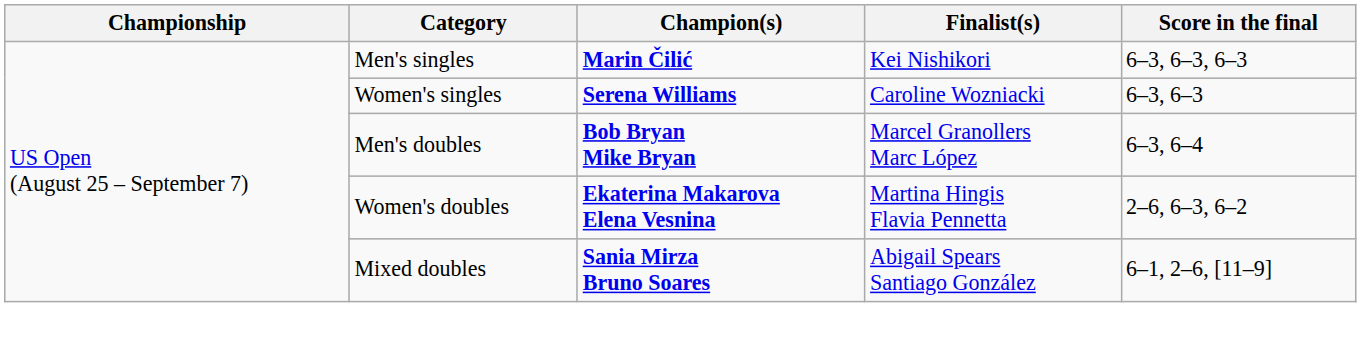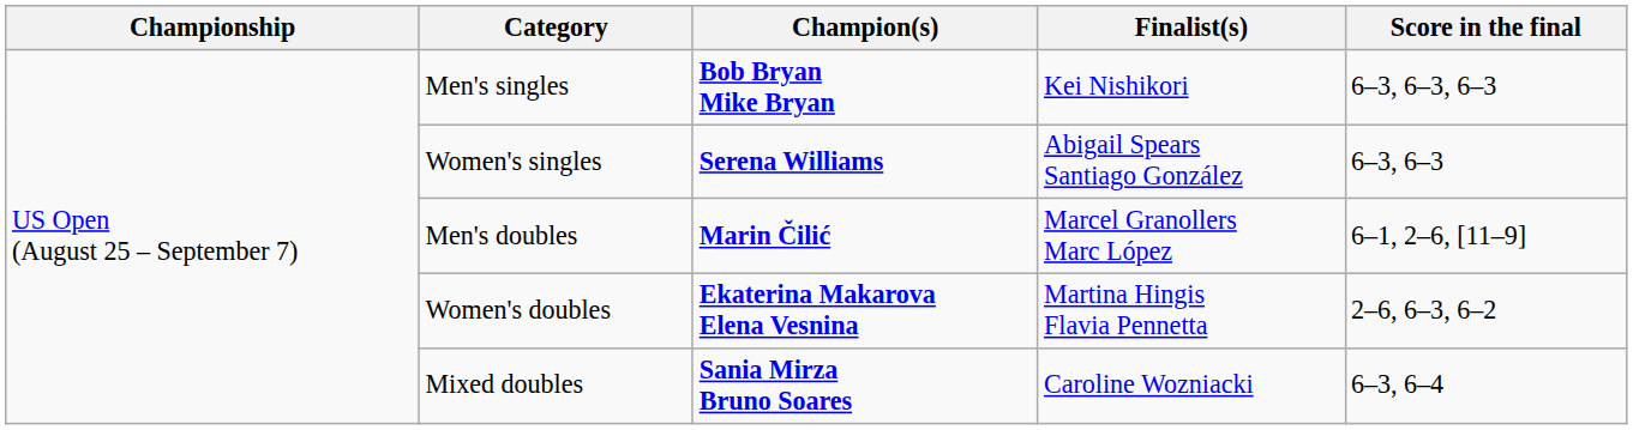Men's singles | Champion(s): Marin Čilić -> Bob Bryan Mike Bryan
Women's singles | Finalist(s): Caroline Wozniacki -> Abigail Spears Santiago González
Men's doubles | Champion(s): Bob Bryan Mike Bryan -> Marin Čilić
Men's doubles | Score in the final: 6–3, 6–4 -> 6–1, 2–6, [11–9]
Mixed doubles | Finalist(s): Abigail Spears Santiago González -> Caroline Wozniacki
Mixed doubles | Score in the final: 6–1, 2–6, [11–9] -> 6–3, 6–4
